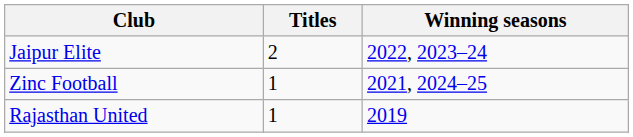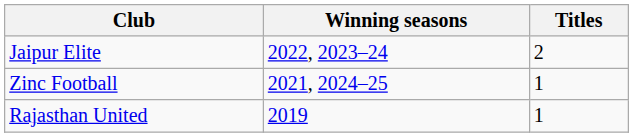columns swapped: Titles <-> Winning seasons
